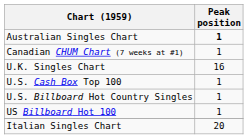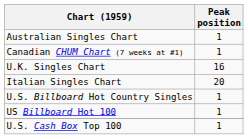Australian Singles Chart | Peak position: bold -> normal
rows swapped: Italian Singles Chart <-> U.S. Cash Box Top 100
